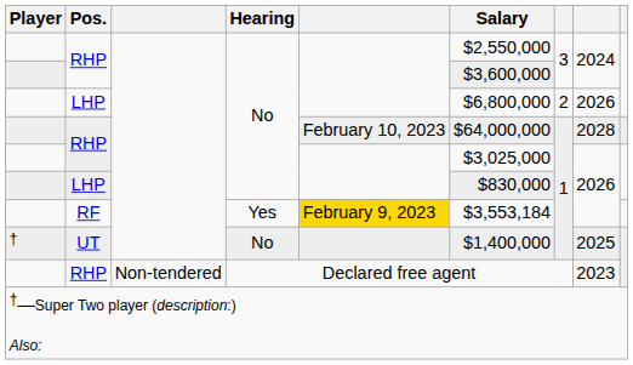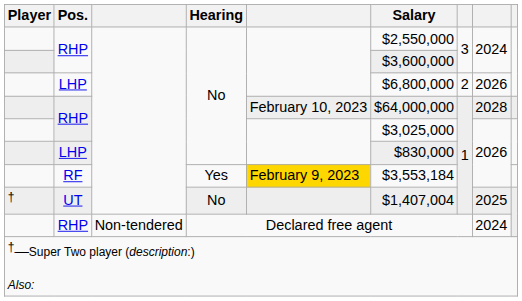UT | Salary: $1,400,000 -> $1,407,004
RHP / Declared free agent | column 8: 2023 -> 2024
